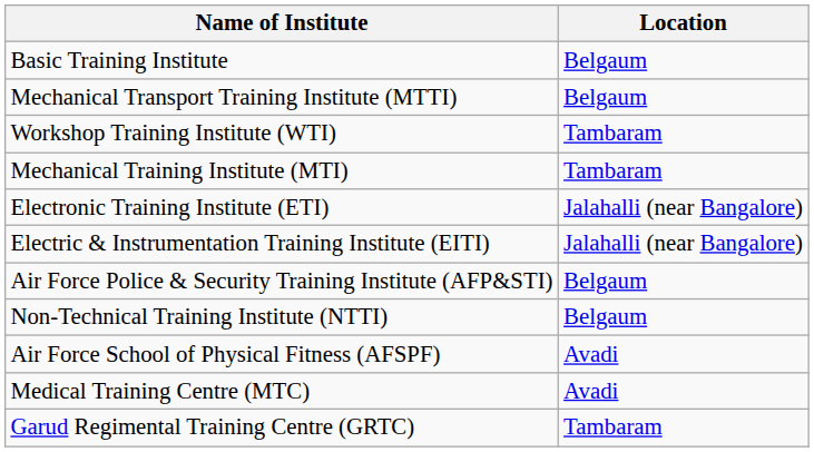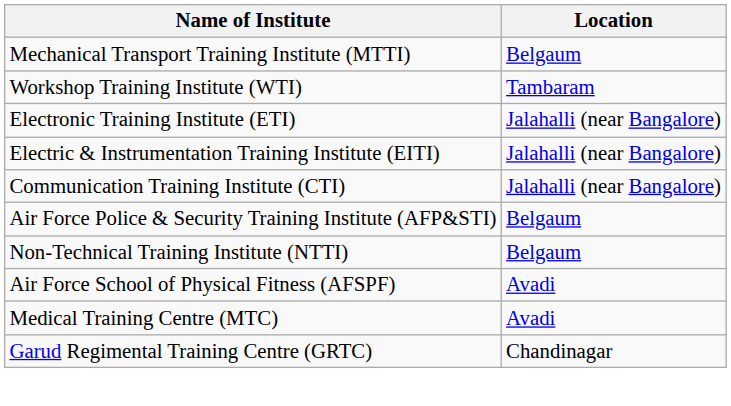- row: Basic Training Institute | Belgaum
- row: Mechanical Training Institute (MTI) | Tambaram
+ row: Communication Training Institute (CTI) | Jalahalli (near Bangalore)
Garud Regimental Training Centre (GRTC) | Location: Tambaram -> Chandinagar
